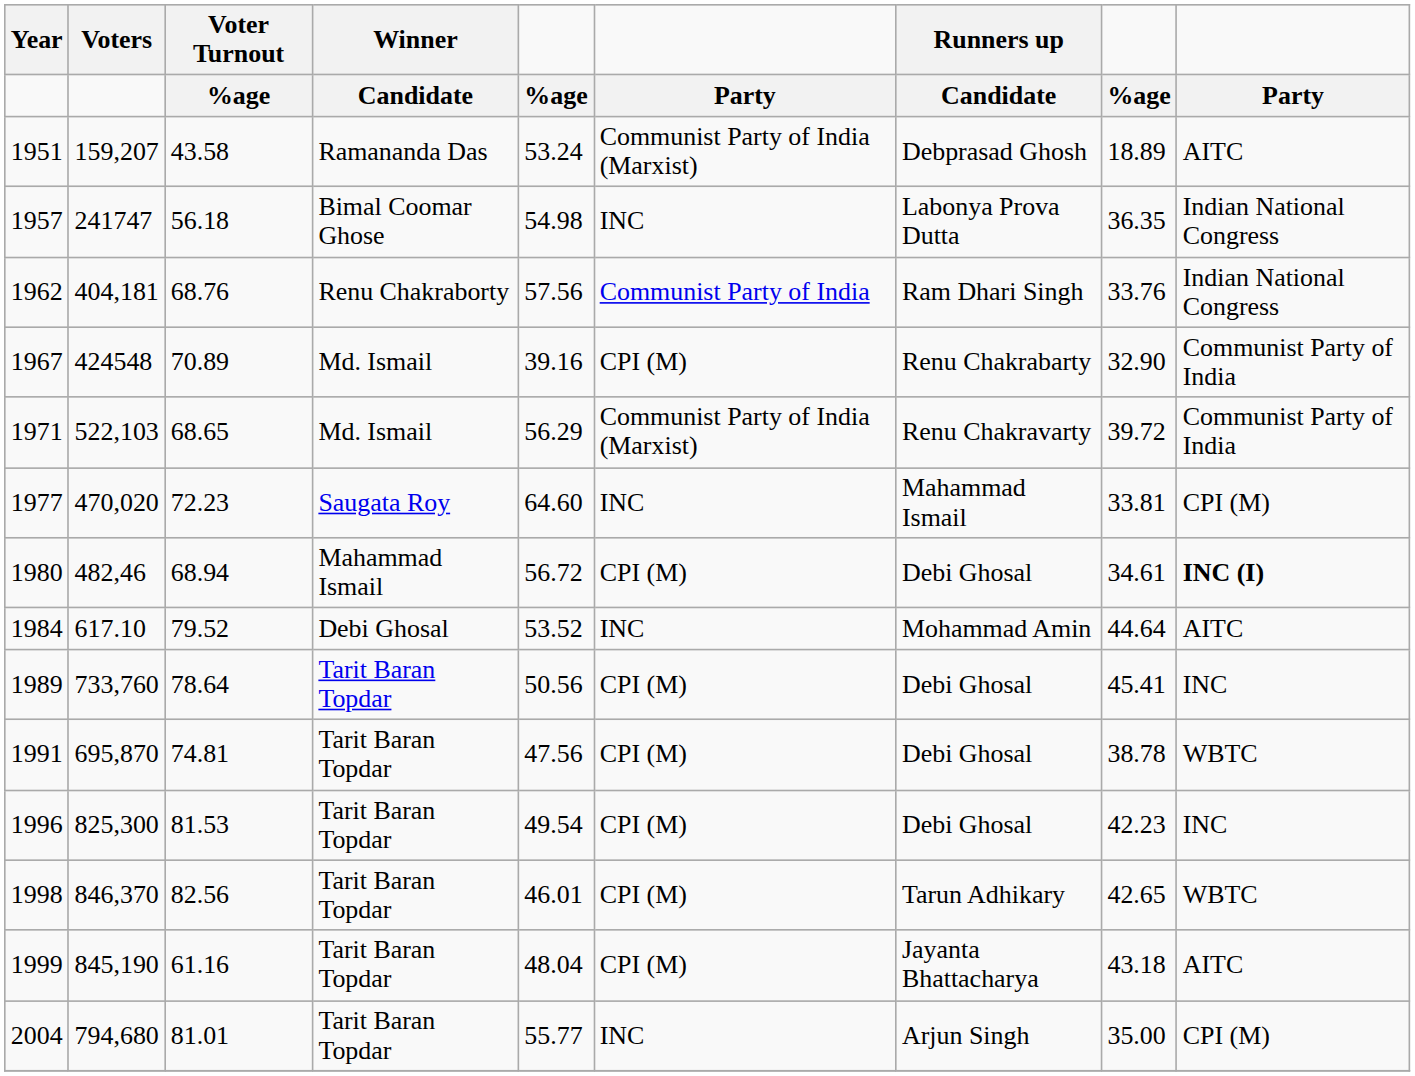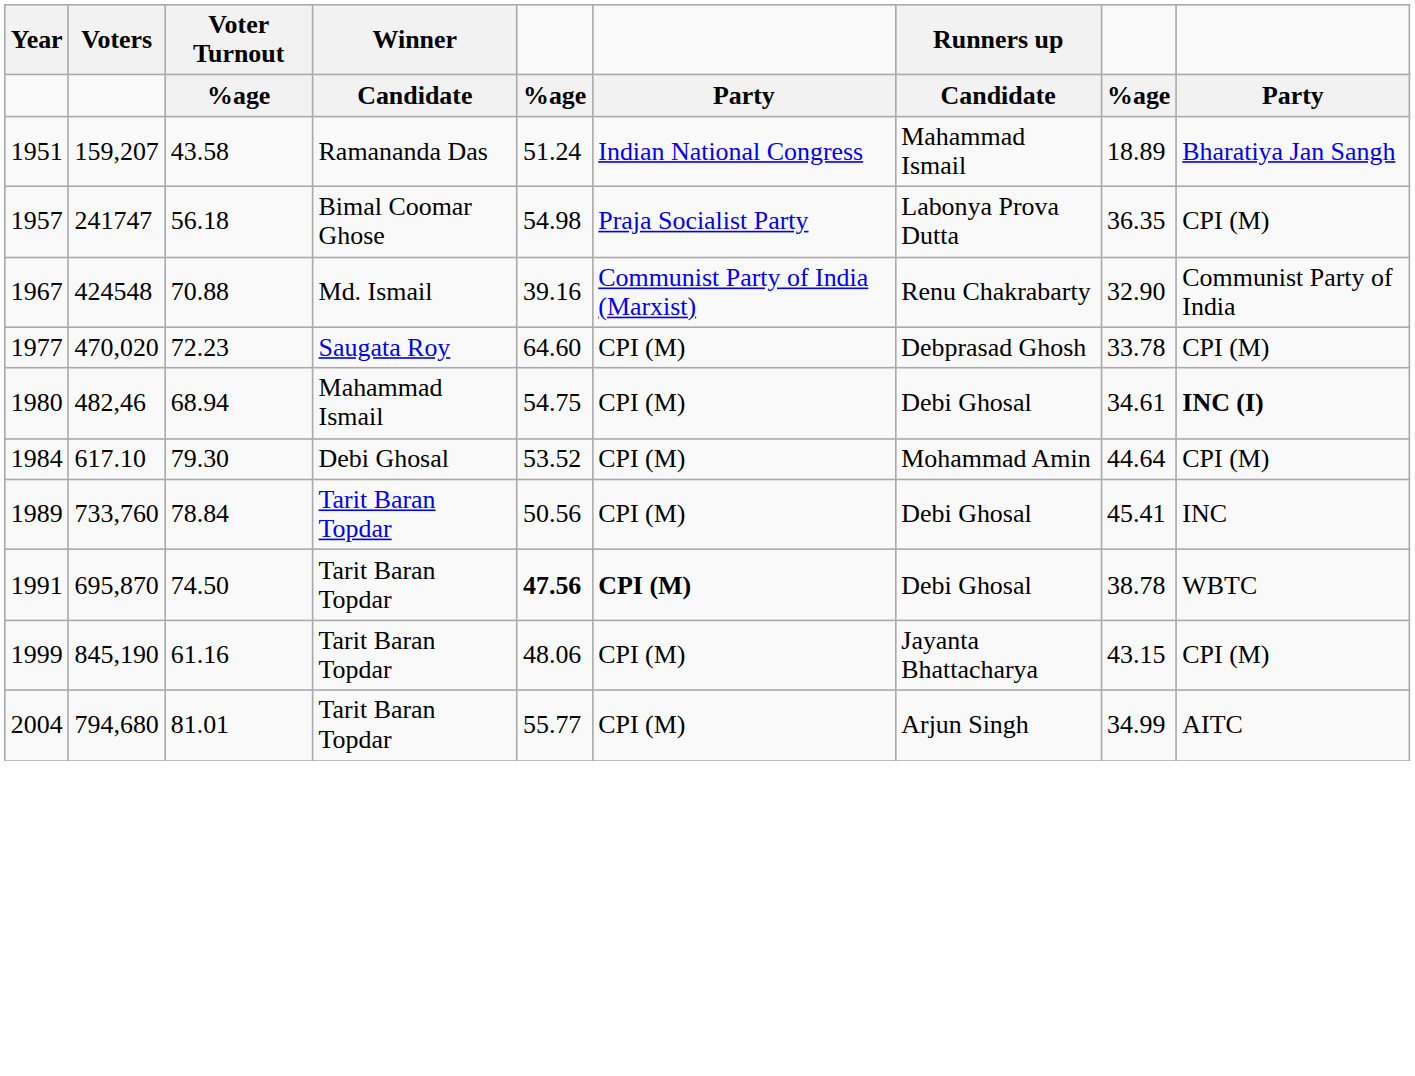1951 | column 5: 53.24 -> 51.24
1951 | column 6: Communist Party of India (Marxist) -> Indian National Congress
1951 | Runners up: Debprasad Ghosh -> Mahammad Ismail
1951 | column 9: AITC -> Bharatiya Jan Sangh
1957 | column 6: INC -> Praja Socialist Party
1957 | column 9: Indian National Congress -> CPI (M)
- row: 1962 | 404,181 | 68.76 | Renu Chakraborty | 57.56 | Communist Party of India | Ram Dhari Singh | 33.76 | Indian National Congress
1967 | Voter Turnout: 70.89 -> 70.88
1967 | column 6: CPI (M) -> Communist Party of India (Marxist)
- row: 1971 | 522,103 | 68.65 | Md. Ismail | 56.29 | Communist Party of India (Marxist) | Renu Chakravarty | 39.72 | Communist Party of India
1977 | column 6: INC -> CPI (M)
1977 | Runners up: Mahammad Ismail -> Debprasad Ghosh
1977 | column 8: 33.81 -> 33.78
1980 | column 5: 56.72 -> 54.75
1984 | Voter Turnout: 79.52 -> 79.30
1984 | column 6: INC -> CPI (M)
1984 | column 9: AITC -> CPI (M)
1989 | Voter Turnout: 78.64 -> 78.84
1991 | Voter Turnout: 74.81 -> 74.50
1991 | column 5: normal -> bold
1991 | column 6: normal -> bold
- row: 1996 | 825,300 | 81.53 | Tarit Baran Topdar | 49.54 | CPI (M) | Debi Ghosal | 42.23 | INC
- row: 1998 | 846,370 | 82.56 | Tarit Baran Topdar | 46.01 | CPI (M) | Tarun Adhikary | 42.65 | WBTC
1999 | column 5: 48.04 -> 48.06
1999 | column 8: 43.18 -> 43.15
1999 | column 9: AITC -> CPI (M)
2004 | column 6: INC -> CPI (M)
2004 | column 8: 35.00 -> 34.99
2004 | column 9: CPI (M) -> AITC
